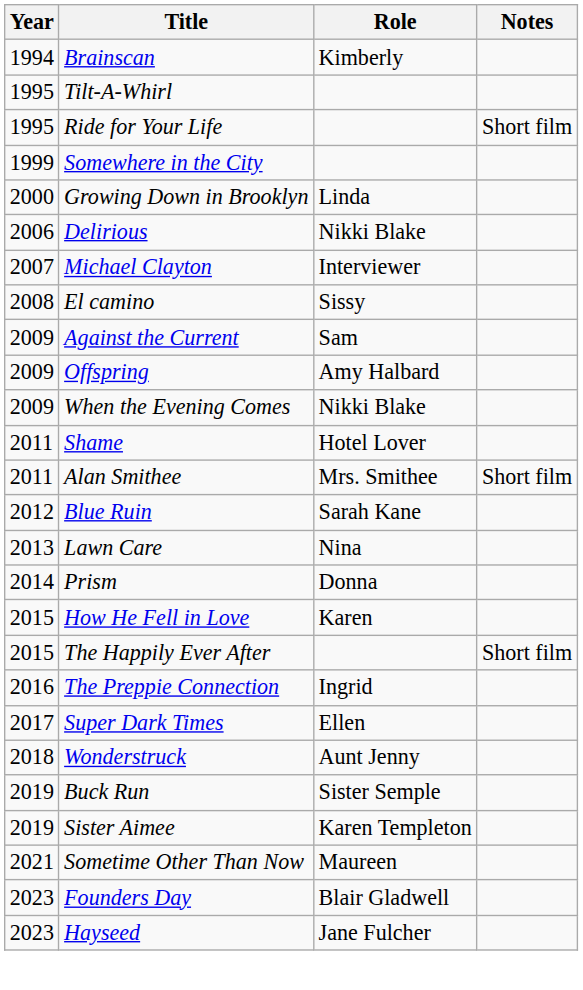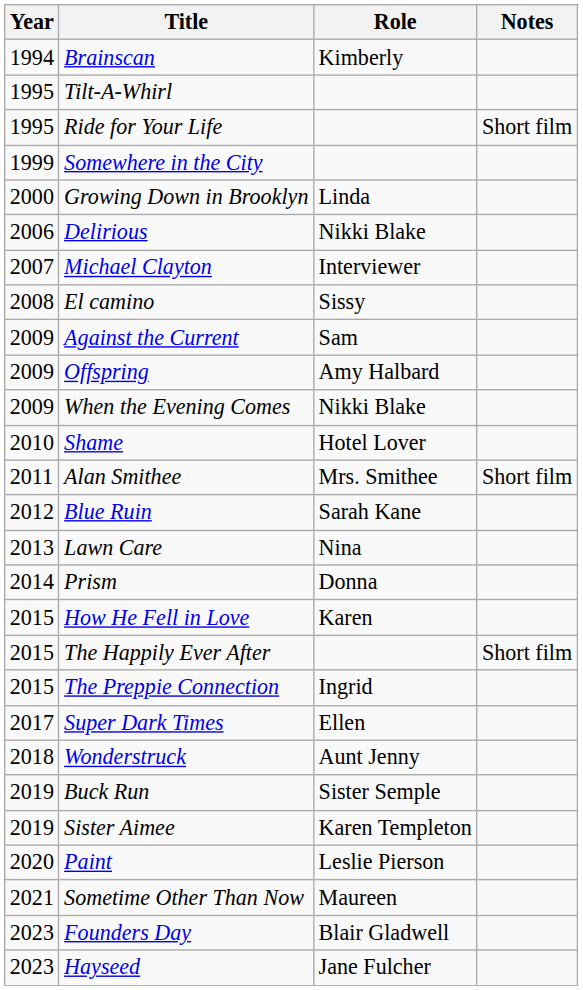Shame | Year: 2011 -> 2010
The Preppie Connection | Year: 2016 -> 2015
+ row: 2020 | Paint | Leslie Pierson
